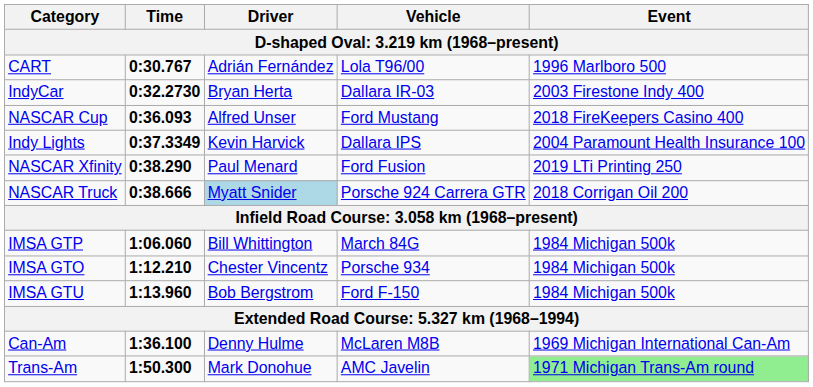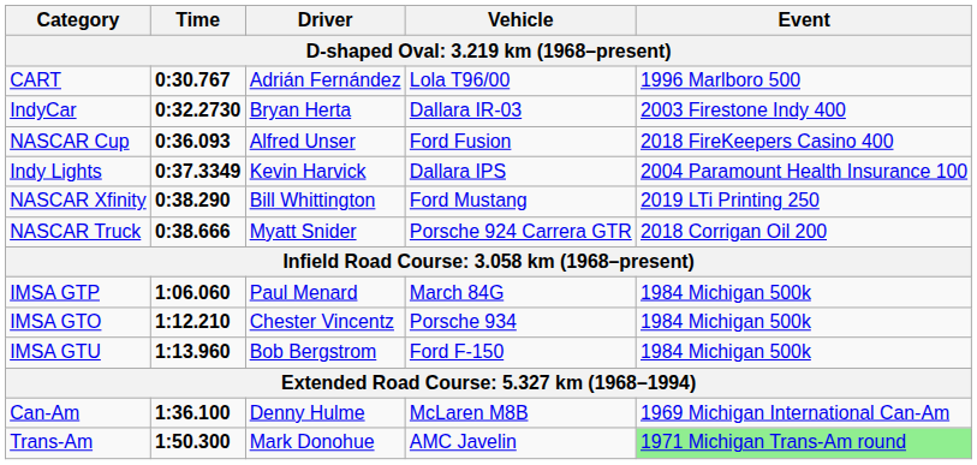NASCAR Cup | Vehicle: Ford Mustang -> Ford Fusion
NASCAR Xfinity | Driver: Paul Menard -> Bill Whittington
NASCAR Xfinity | Vehicle: Ford Fusion -> Ford Mustang
NASCAR Truck | Driver: lightblue background -> no background
IMSA GTP | Driver: Bill Whittington -> Paul Menard
